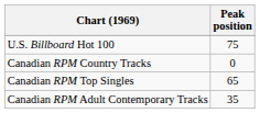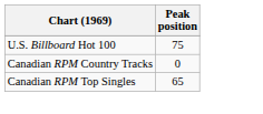- row: Canadian RPM Adult Contemporary Tracks | 35
